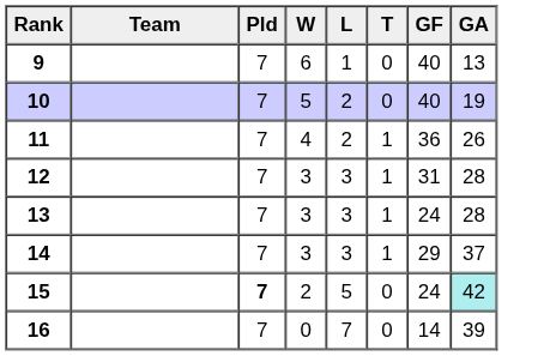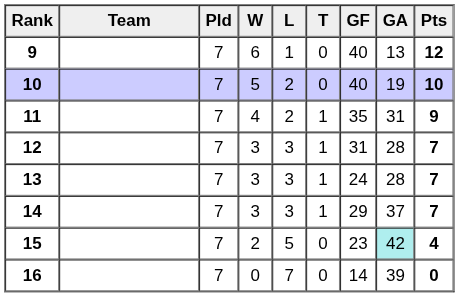+ column: Pts | 12 | 10 | 9 | 7 | 7 | 7 | 4 | 0
11 | GF: 36 -> 35
11 | GA: 26 -> 31
15 | Pld: bold -> normal
15 | GF: 24 -> 23
